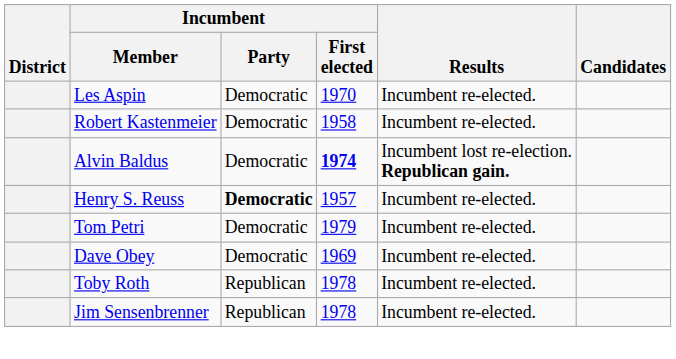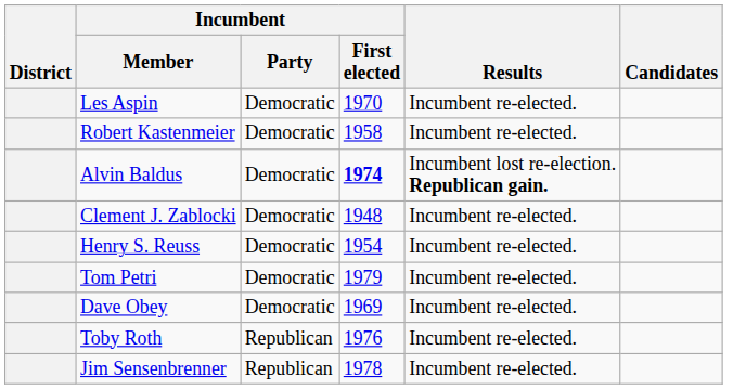+ row: Clement J. Zablocki | Democratic | 1948 | Incumbent re-elected.
Henry S. Reuss | Incumbent / Party: bold -> normal
Henry S. Reuss | Incumbent / First elected: 1957 -> 1954
Toby Roth | Incumbent / First elected: 1978 -> 1976
